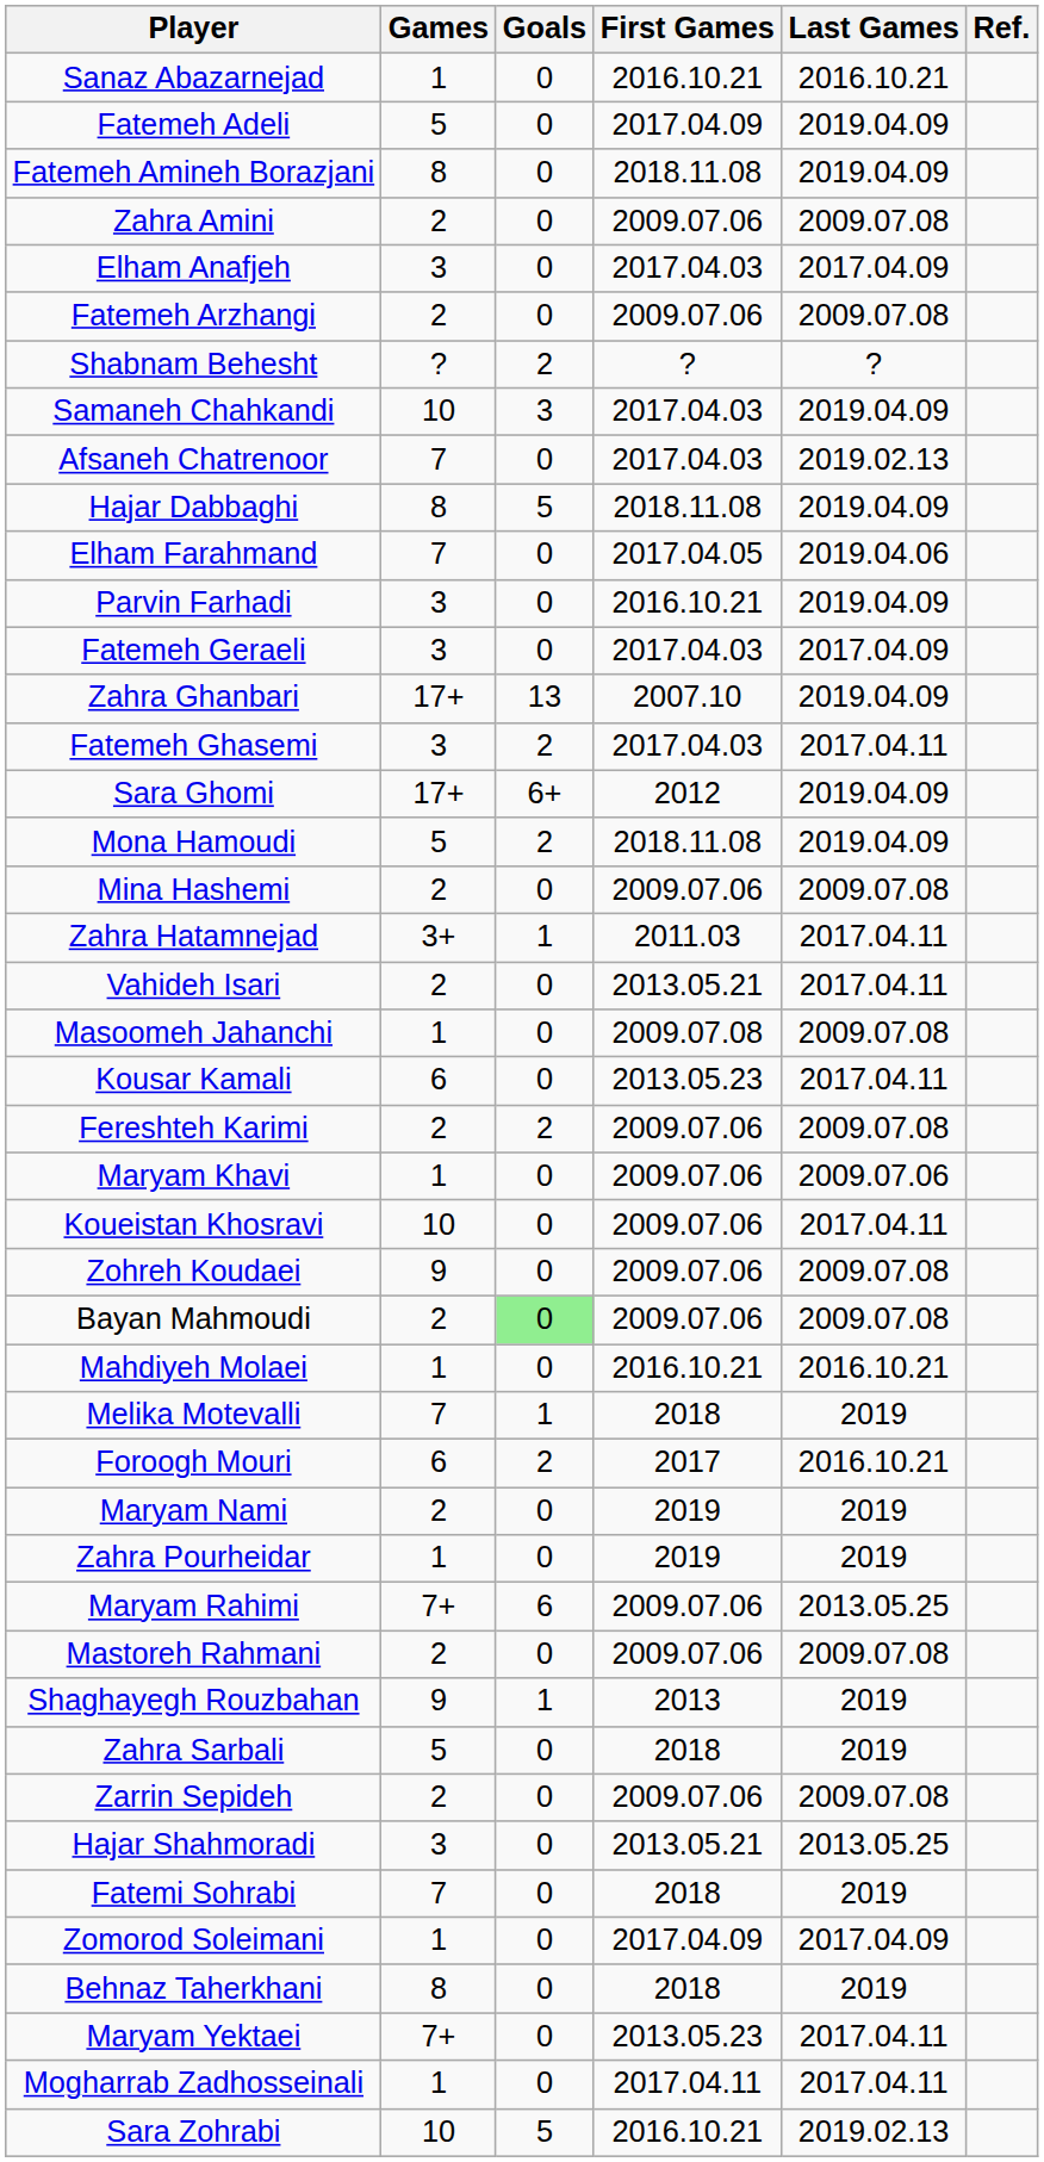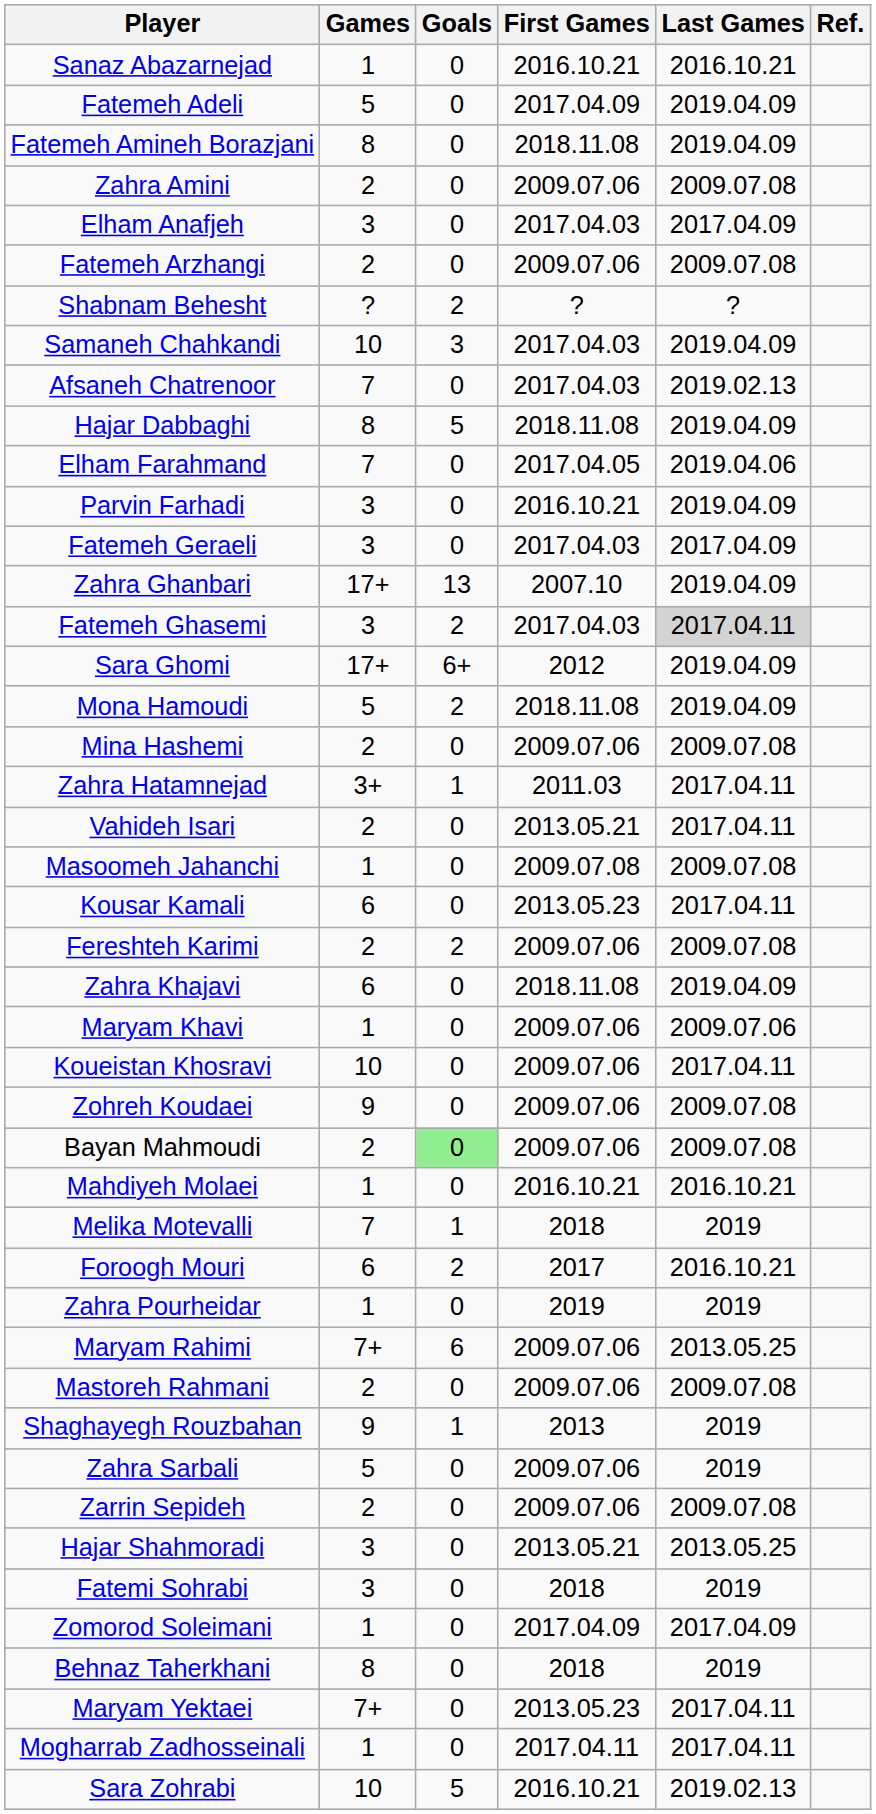Fatemeh Ghasemi | Last Games: no background -> lightgrey background
+ row: Zahra Khajavi | 6 | 0 | 2018.11.08 | 2019.04.09
- row: Maryam Nami | 2 | 0 | 2019 | 2019
Zahra Sarbali | First Games: 2018 -> 2009.07.06
Fatemi Sohrabi | Games: 7 -> 3
